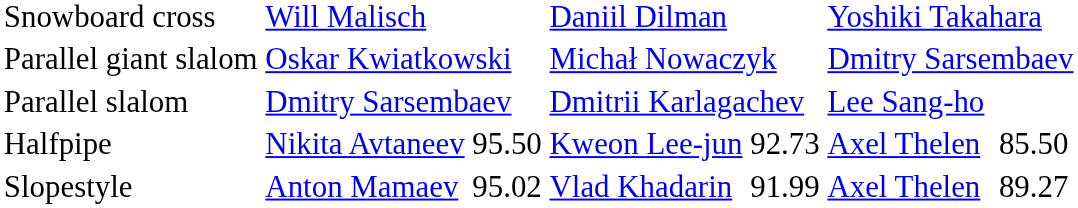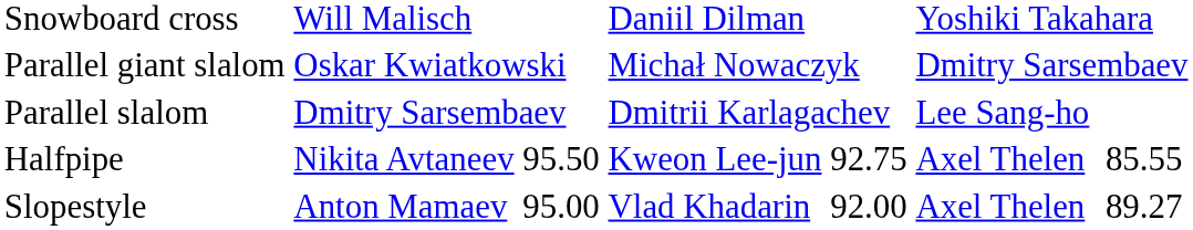Halfpipe | column 5: 92.73 -> 92.75
Halfpipe | column 7: 85.50 -> 85.55
Slopestyle | column 3: 95.02 -> 95.00
Slopestyle | column 5: 91.99 -> 92.00
